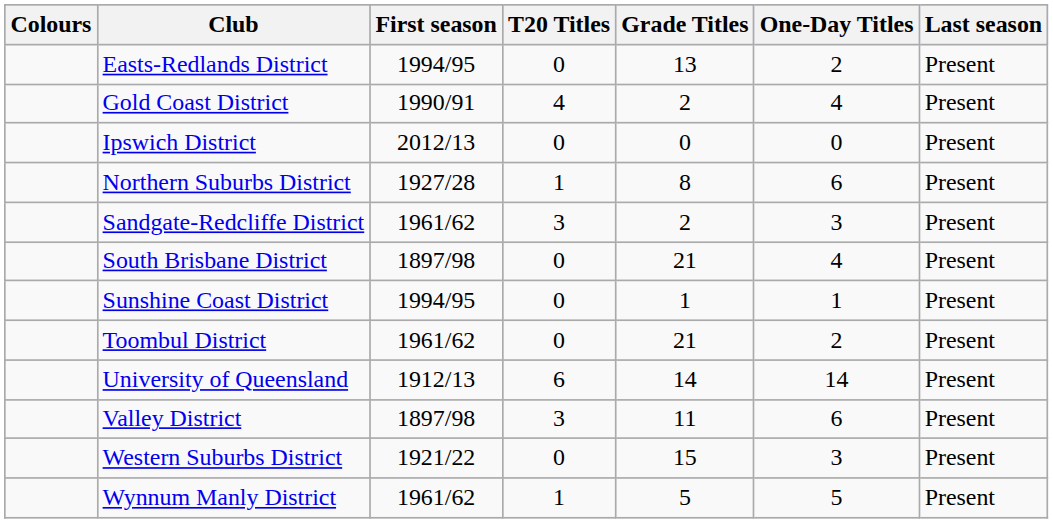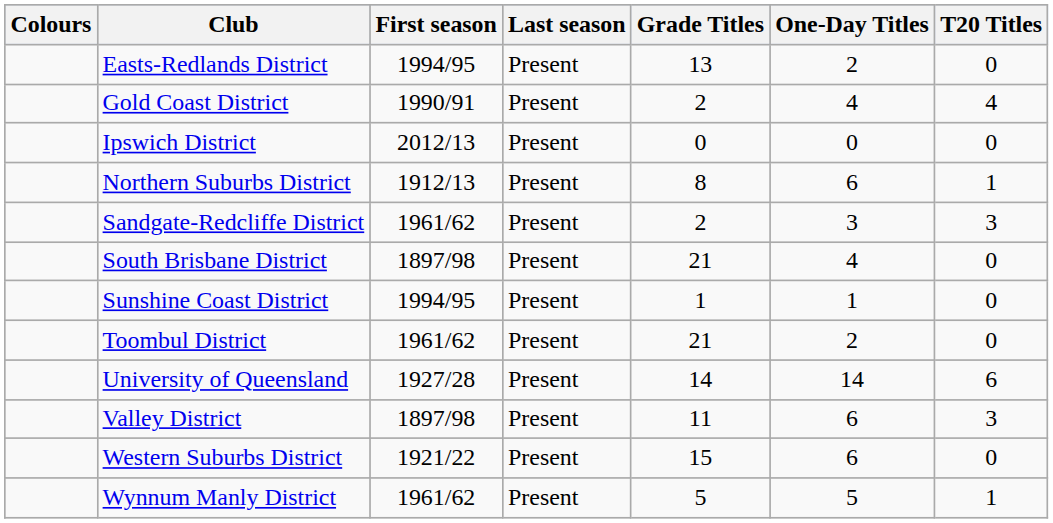columns swapped: Last season <-> T20 Titles
Northern Suburbs District | First season: 1927/28 -> 1912/13
University of Queensland | First season: 1912/13 -> 1927/28
Western Suburbs District | One-Day Titles: 3 -> 6
